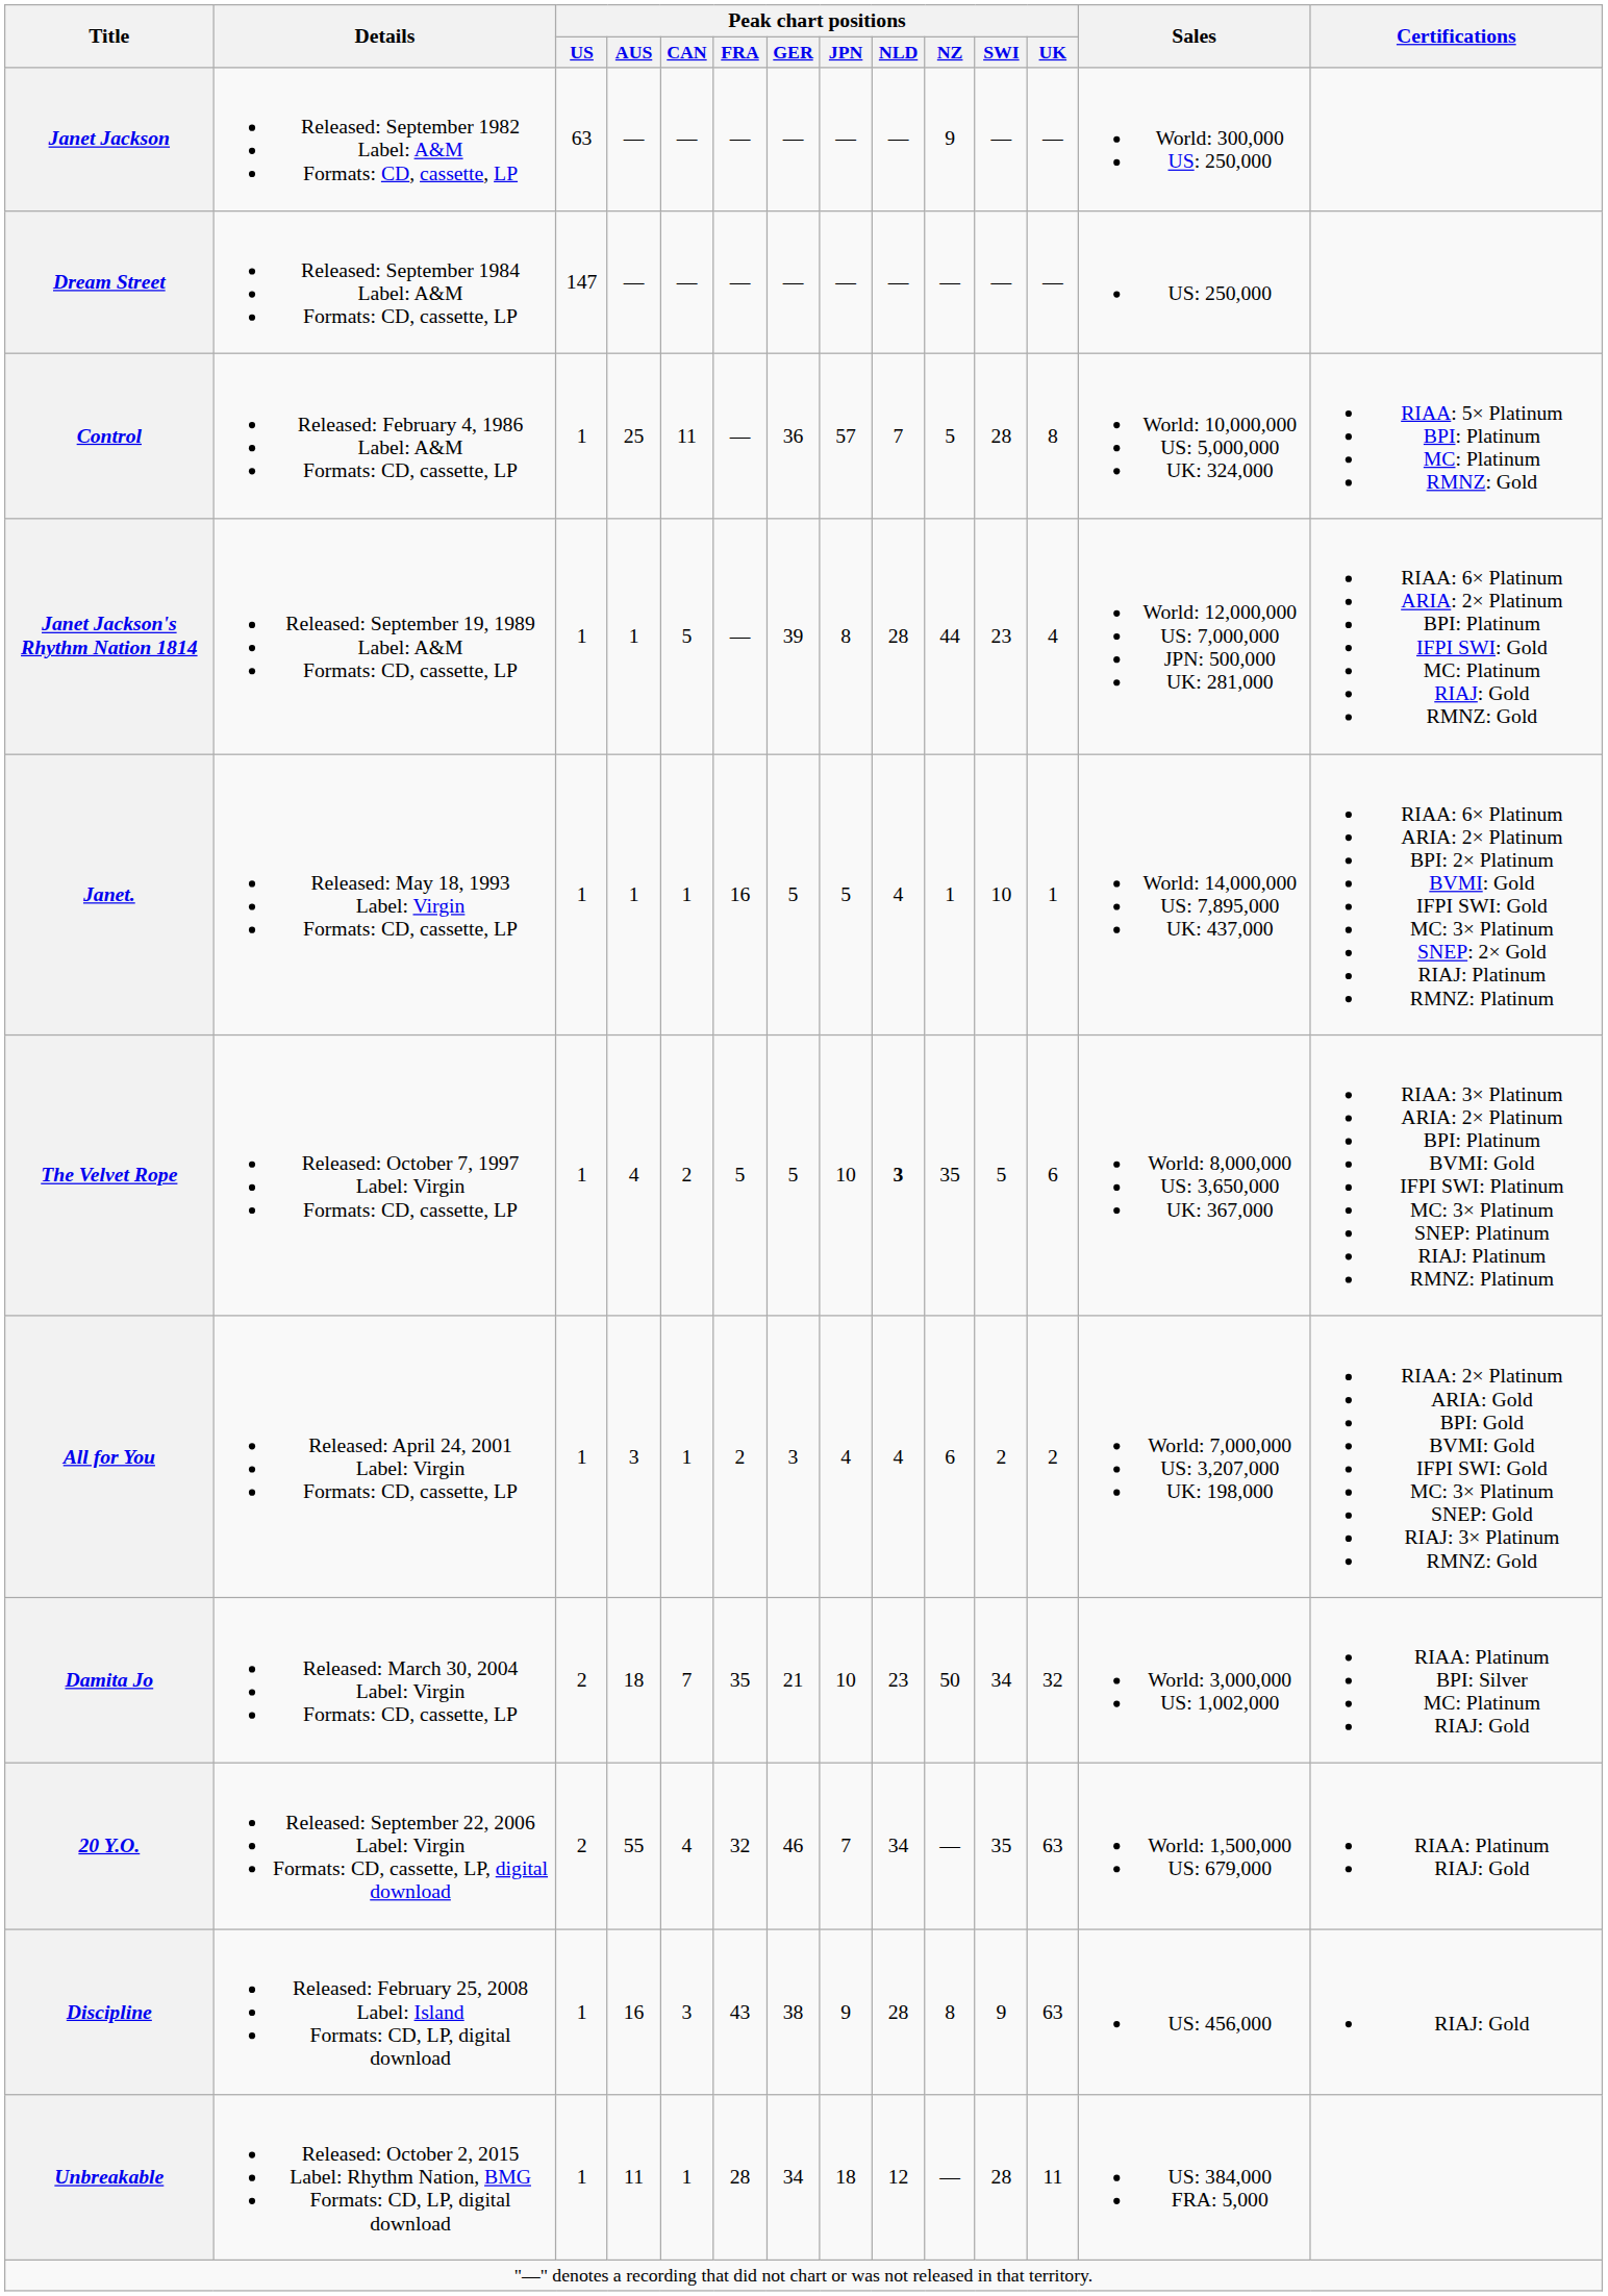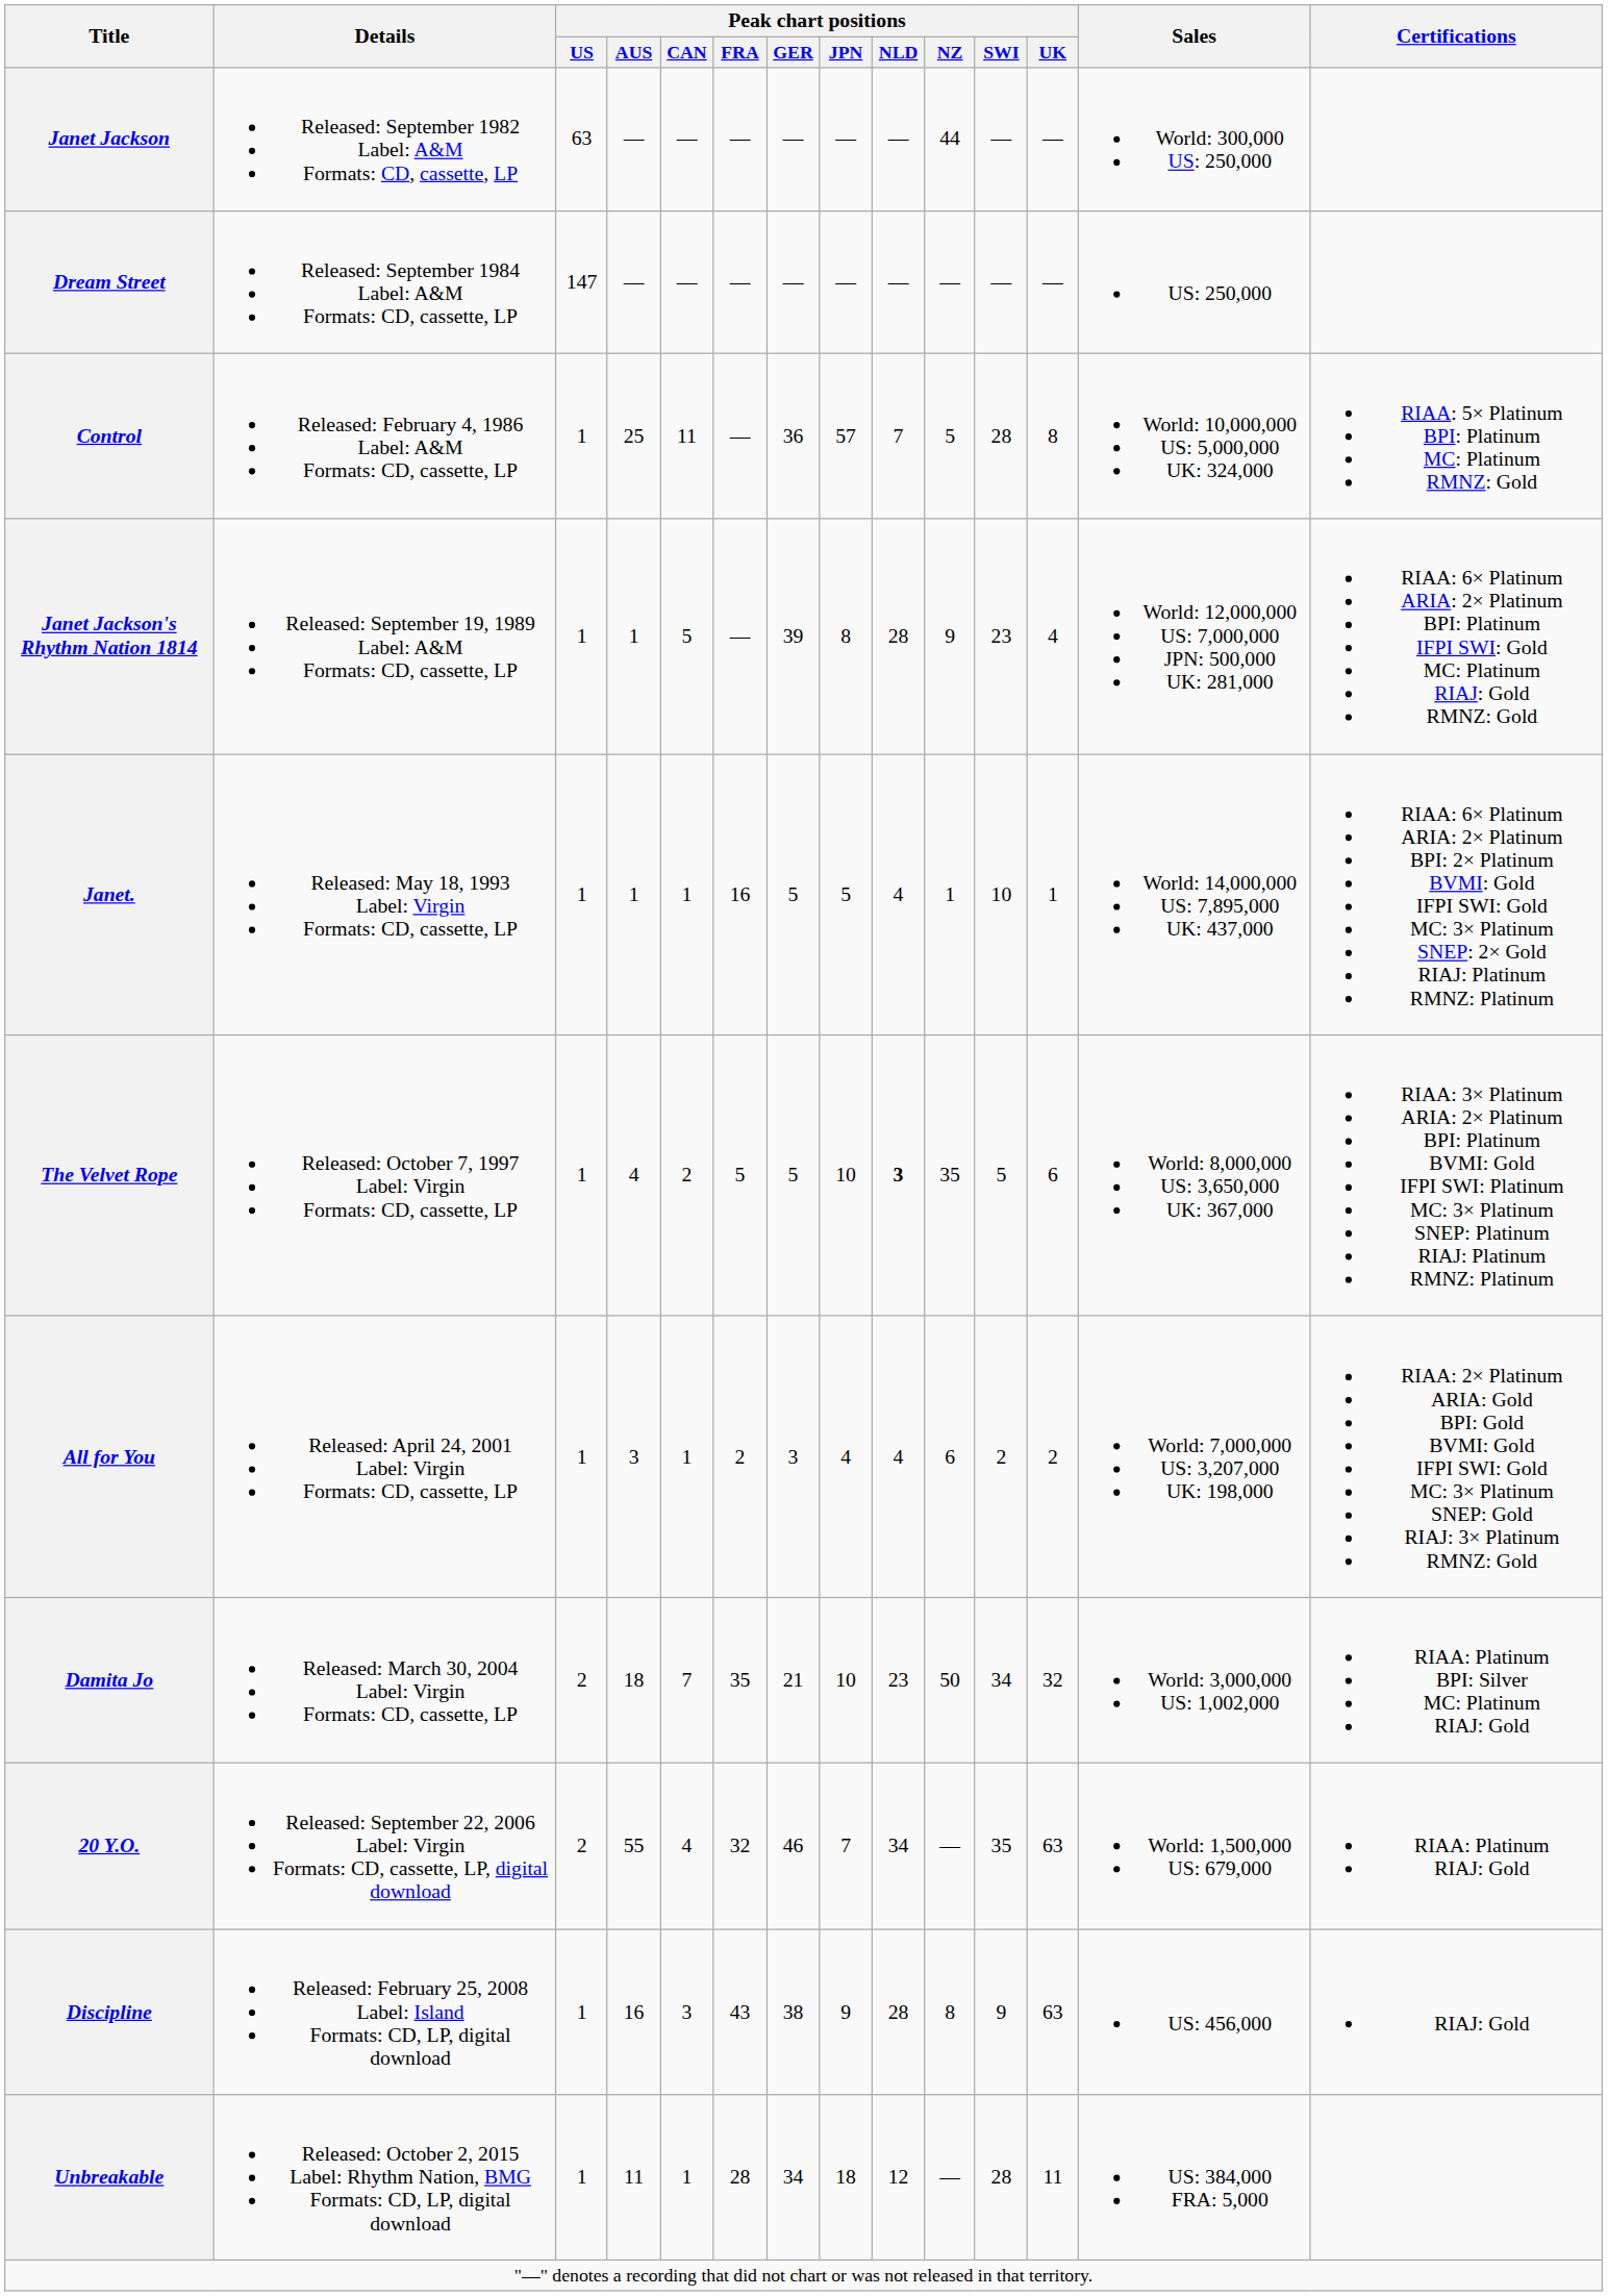Janet Jackson | Peak chart positions / NZ: 9 -> 44
Janet Jackson's Rhythm Nation 1814 | Peak chart positions / NZ: 44 -> 9
